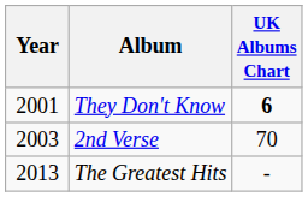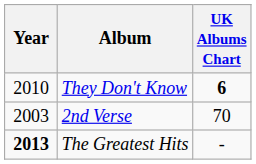They Don't Know | Year: 2001 -> 2010
The Greatest Hits | Year: normal -> bold
